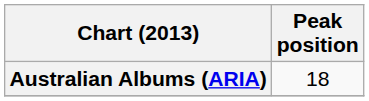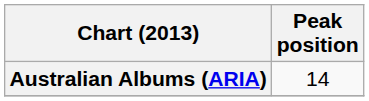Australian Albums (ARIA) | Peak position: 18 -> 14
